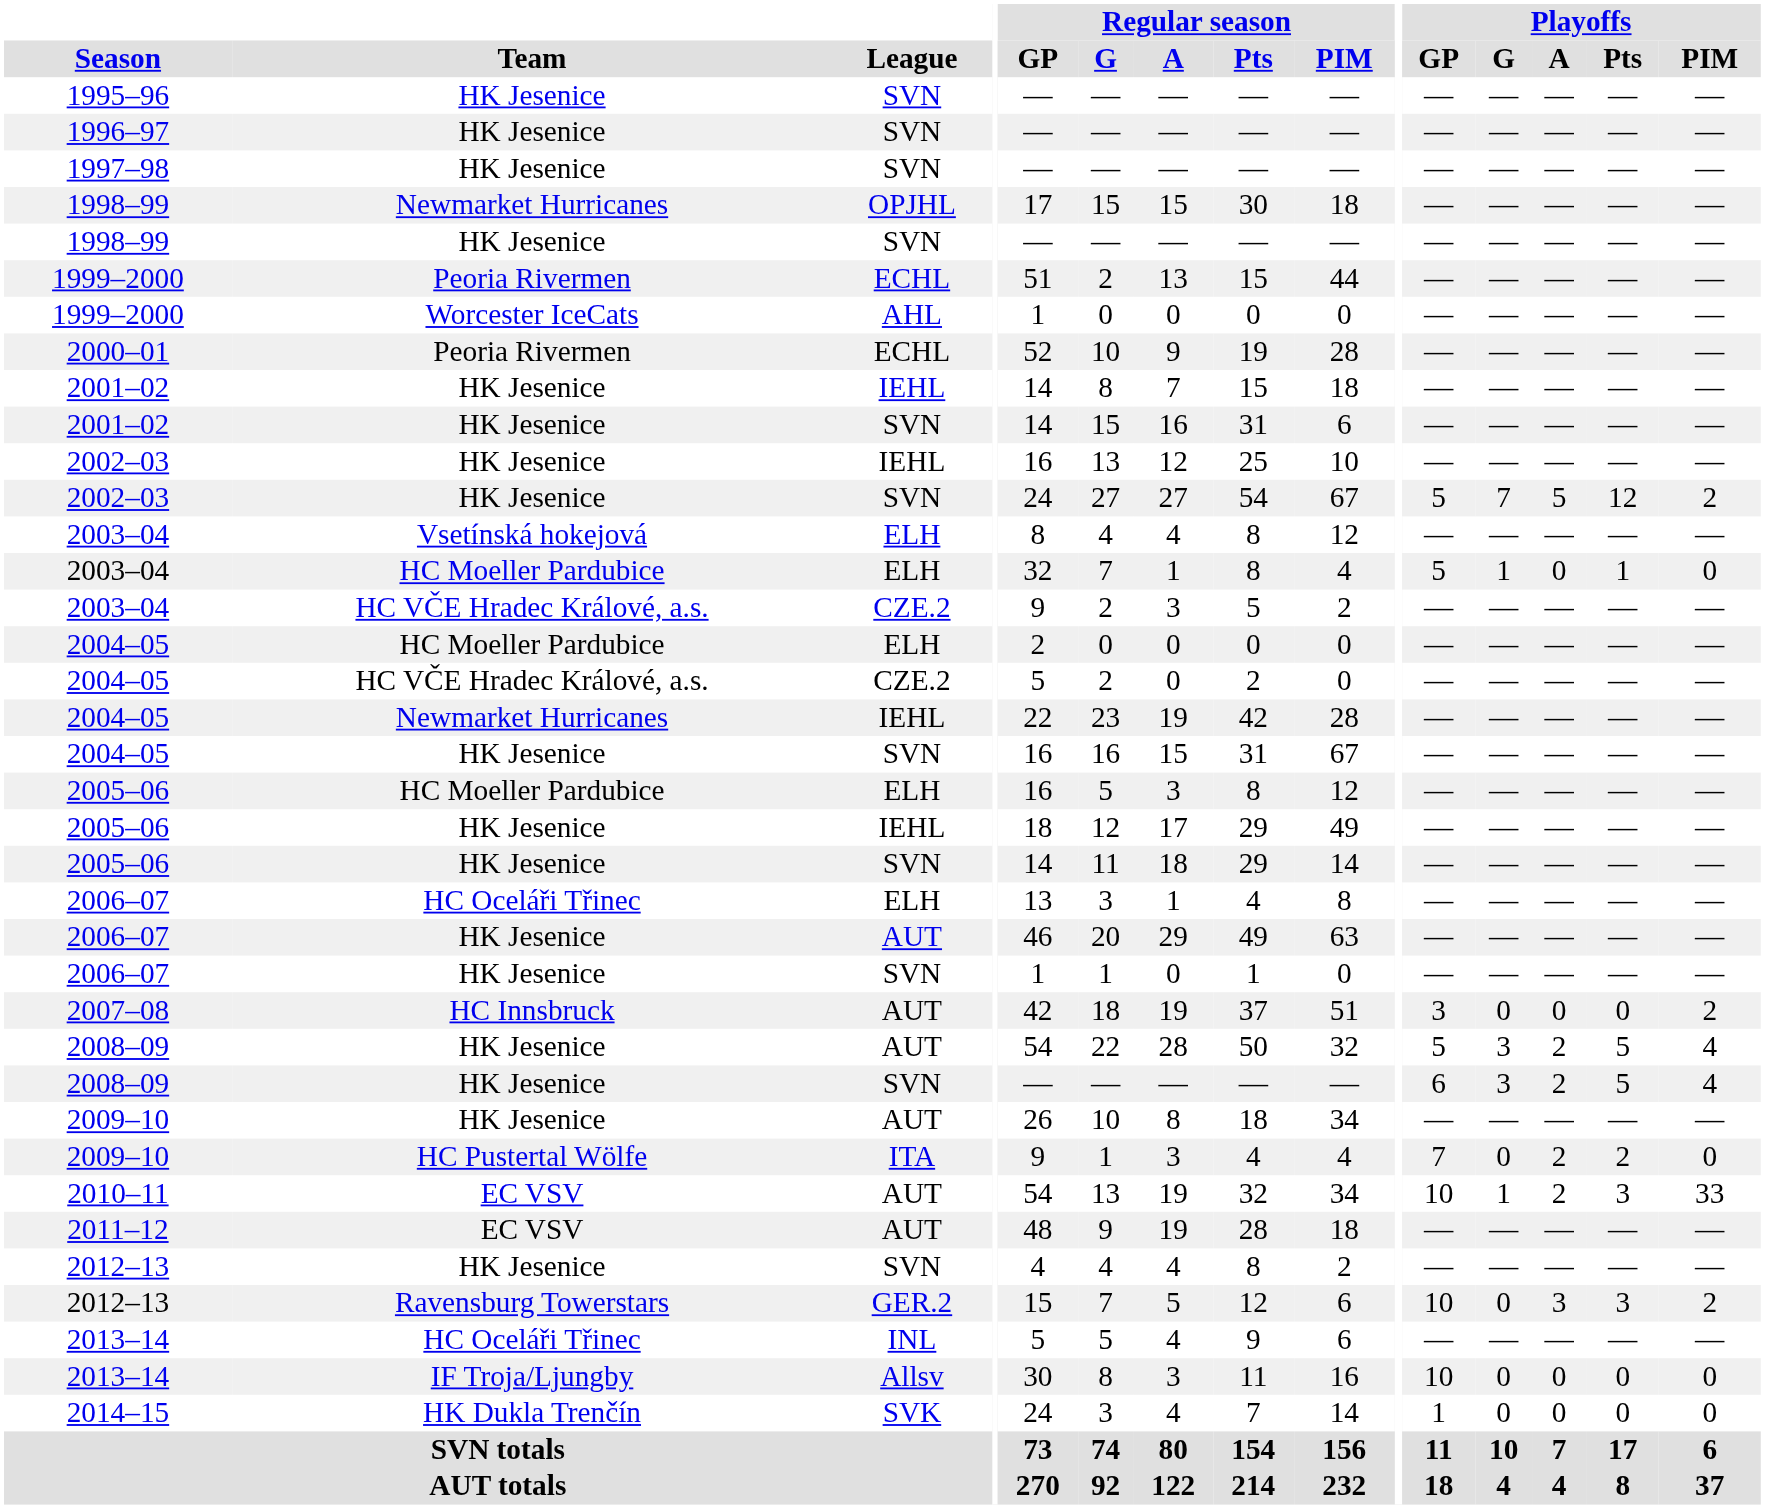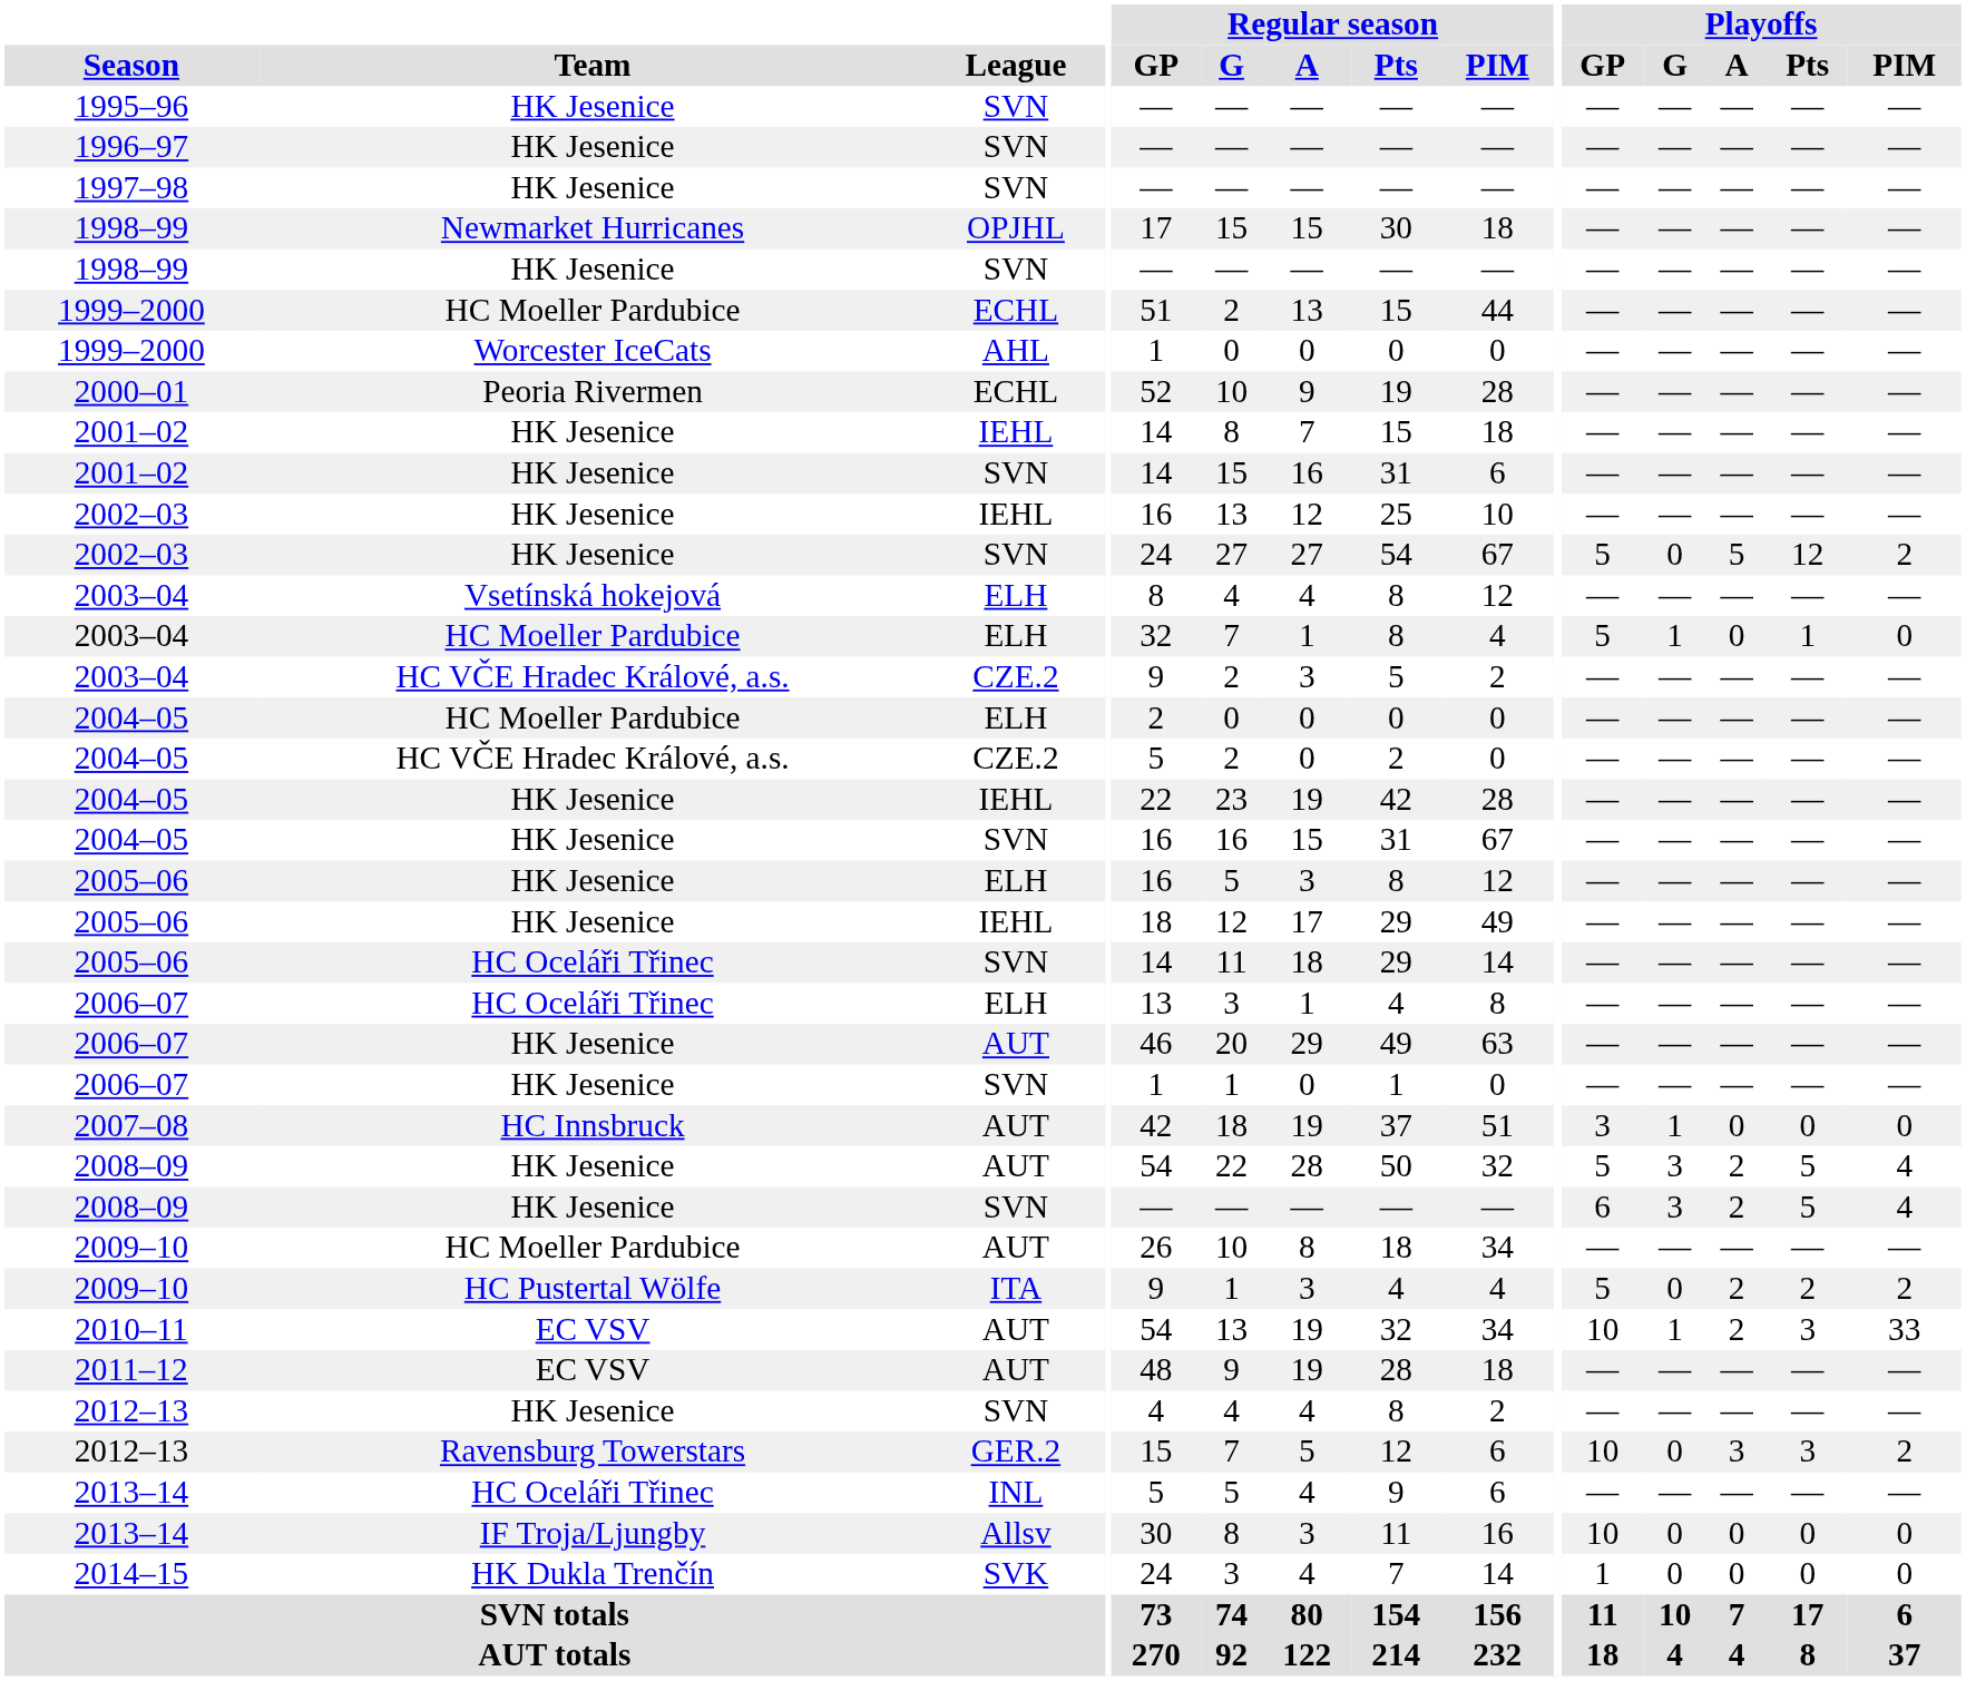1999–2000 / ECHL | Team: Peoria Rivermen -> HC Moeller Pardubice
2002–03 / SVN | Playoffs / G: 7 -> 0
2004–05 / IEHL | Team: Newmarket Hurricanes -> HK Jesenice
2005–06 / ELH | Team: HC Moeller Pardubice -> HK Jesenice
2005–06 / SVN | Team: HK Jesenice -> HC Oceláři Třinec
2007–08 | Playoffs / G: 0 -> 1
2007–08 | Playoffs / PIM: 2 -> 0
2009–10 / AUT | Team: HK Jesenice -> HC Moeller Pardubice
2009–10 / ITA | Playoffs / GP: 7 -> 5
2009–10 / ITA | Playoffs / PIM: 0 -> 2
